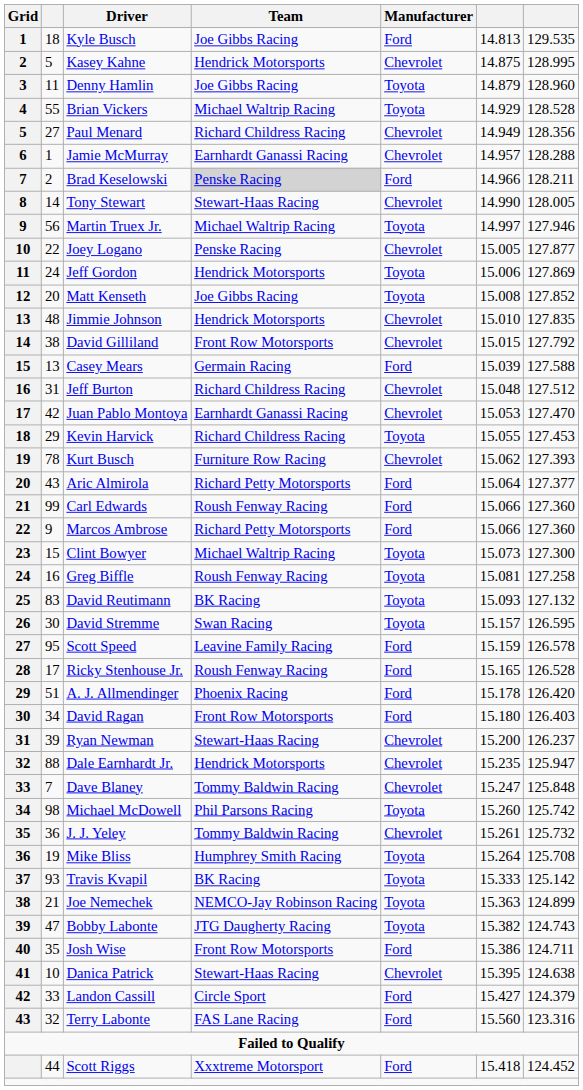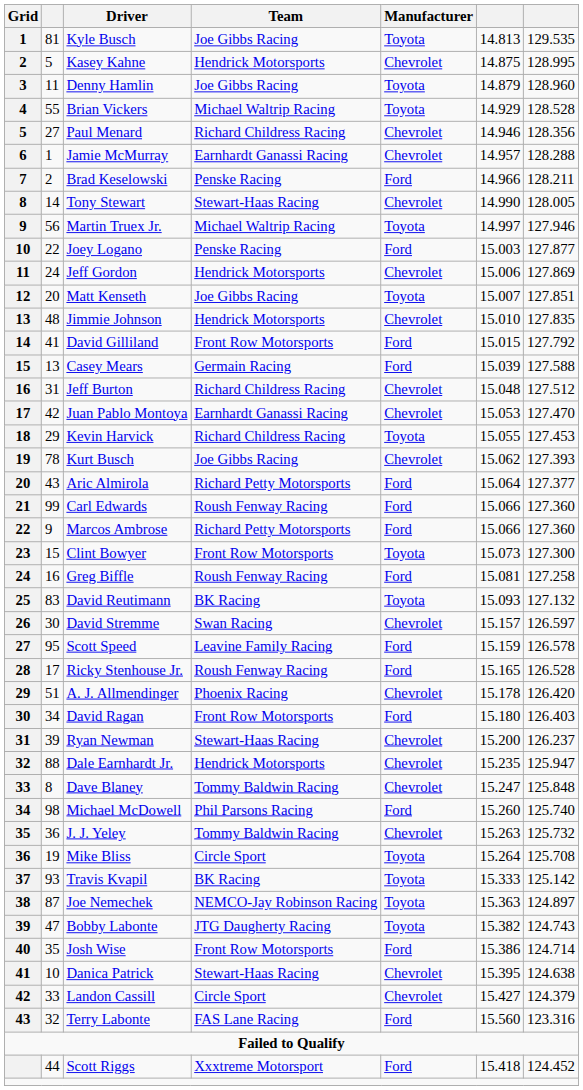Kyle Busch | column 2: 18 -> 81
Kyle Busch | Manufacturer: Ford -> Toyota
Paul Menard | column 6: 14.949 -> 14.946
Brad Keselowski | Team: lightgrey background -> no background
Joey Logano | Manufacturer: Chevrolet -> Ford
Joey Logano | column 6: 15.005 -> 15.003
Jeff Gordon | Manufacturer: Toyota -> Chevrolet
Matt Kenseth | column 6: 15.008 -> 15.007
Matt Kenseth | column 7: 127.852 -> 127.851
David Gilliland | column 2: 38 -> 41
David Gilliland | Manufacturer: Chevrolet -> Ford
Kurt Busch | Team: Furniture Row Racing -> Joe Gibbs Racing
Clint Bowyer | Team: Michael Waltrip Racing -> Front Row Motorsports
Greg Biffle | Manufacturer: Toyota -> Ford
David Stremme | Manufacturer: Toyota -> Chevrolet
David Stremme | column 7: 126.595 -> 126.597
A. J. Allmendinger | Manufacturer: Ford -> Chevrolet
Dave Blaney | column 2: 7 -> 8
Michael McDowell | Manufacturer: Toyota -> Ford
Michael McDowell | column 7: 125.742 -> 125.740
J. J. Yeley | column 6: 15.261 -> 15.263
Mike Bliss | Team: Humphrey Smith Racing -> Circle Sport
Joe Nemechek | column 2: 21 -> 87
Joe Nemechek | column 7: 124.899 -> 124.897
Josh Wise | column 7: 124.711 -> 124.714
Landon Cassill | Manufacturer: Ford -> Chevrolet
